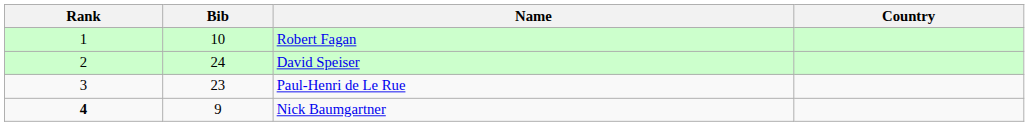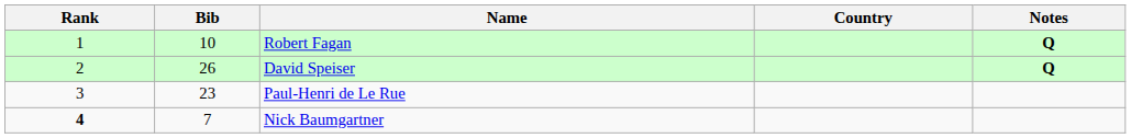+ column: Notes | Q | Q
David Speiser | Bib: 24 -> 26
Nick Baumgartner | Bib: 9 -> 7
